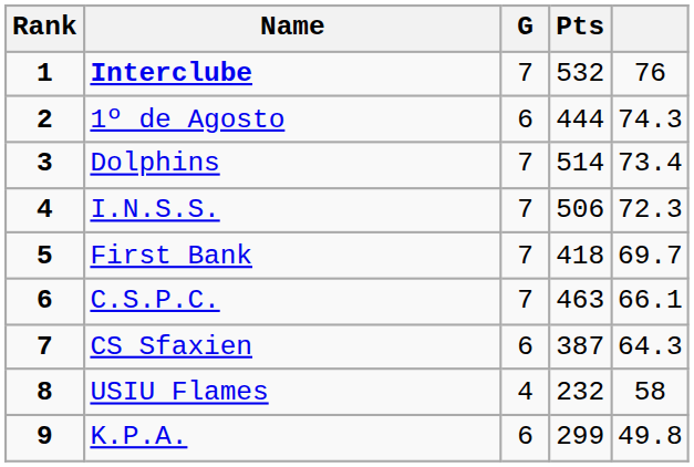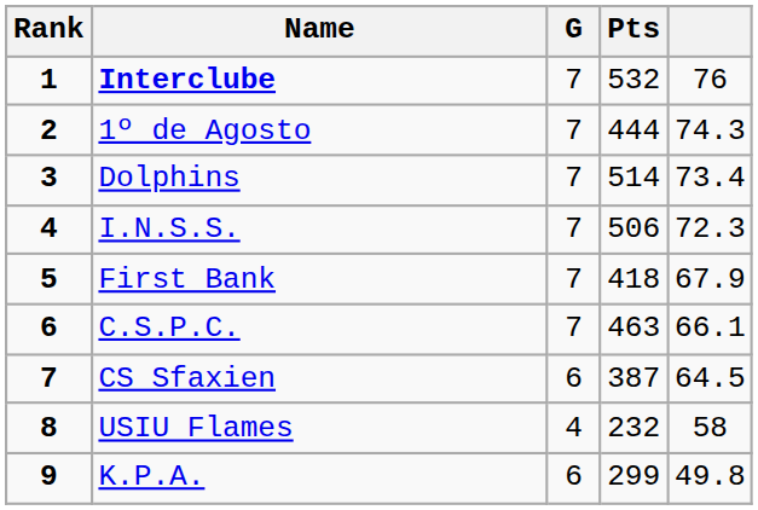1º de Agosto | G: 6 -> 7
First Bank | column 5: 69.7 -> 67.9
CS Sfaxien | column 5: 64.3 -> 64.5
